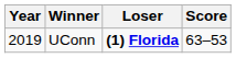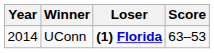UConn | Year: 2019 -> 2014
